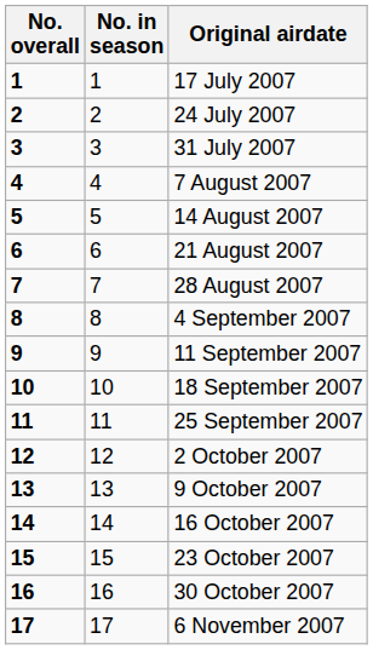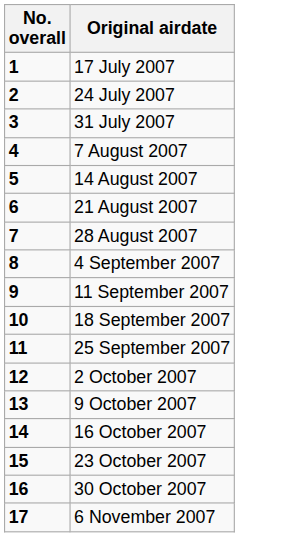- column: No. in season | 1 | 2 | 3 | 4 | 5 | 6 | 7 | 8 | 9 | 10 | 11 | 12 | 13 | 14 | 15 | 16 | 17
